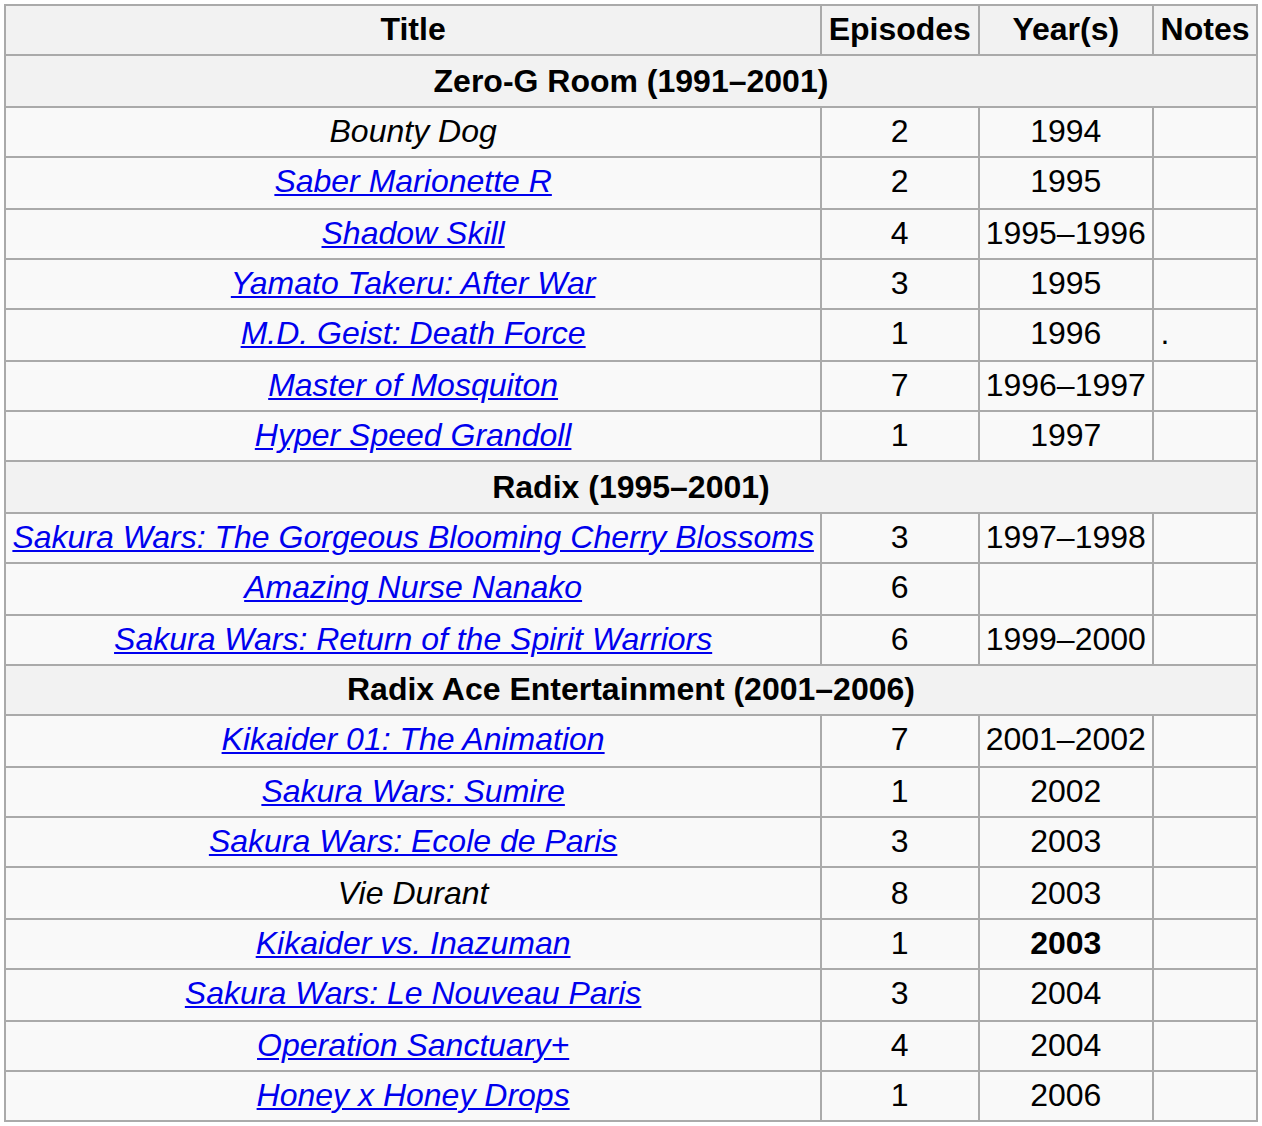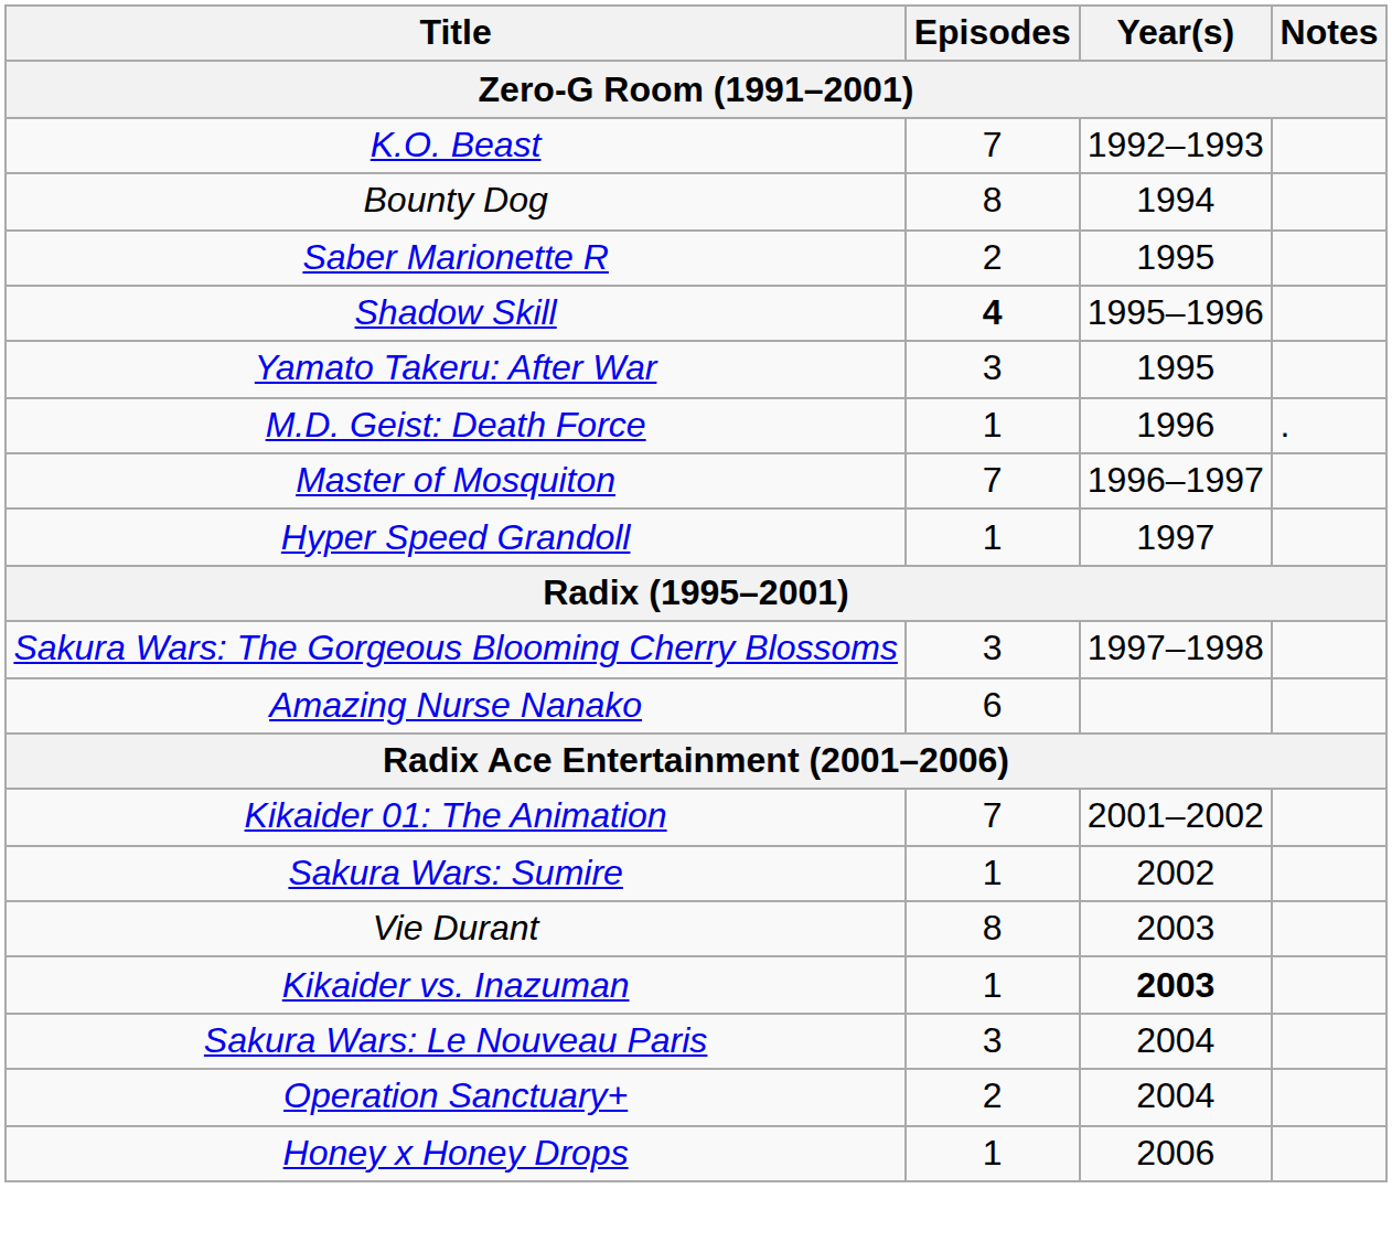+ row: K.O. Beast | 7 | 1992–1993
Bounty Dog | Episodes: 2 -> 8
Shadow Skill | Episodes: normal -> bold
- row: Sakura Wars: Return of the Spirit Warriors | 6 | 1999–2000
- row: Sakura Wars: Ecole de Paris | 3 | 2003
Operation Sanctuary+ | Episodes: 4 -> 2
